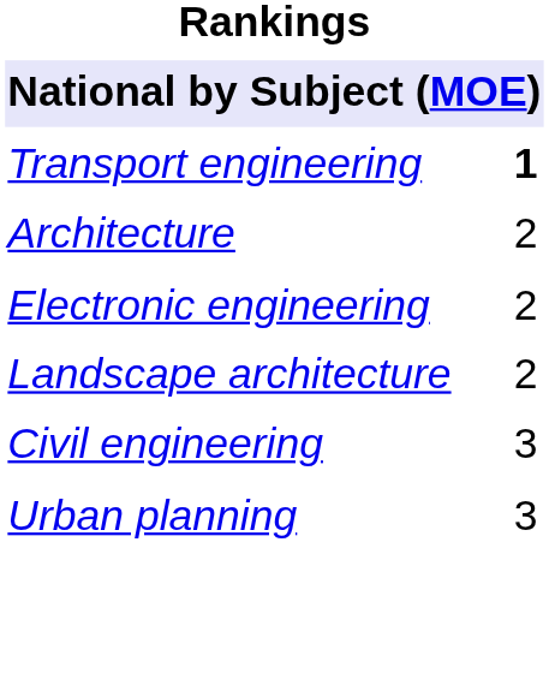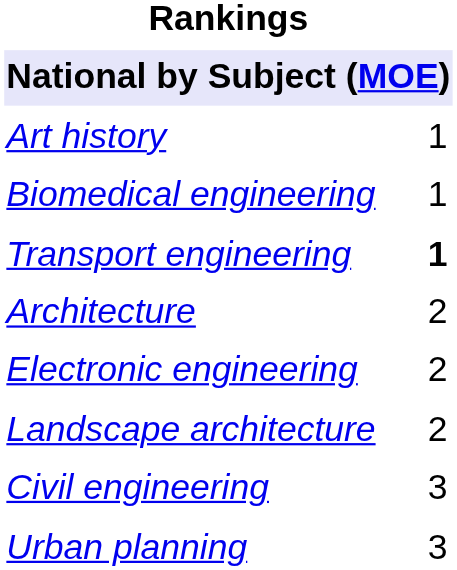+ row: Art history | 1
+ row: Biomedical engineering | 1
